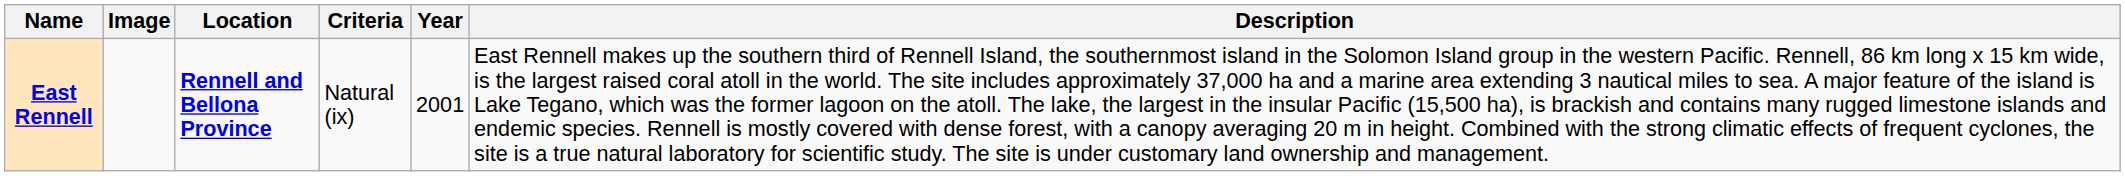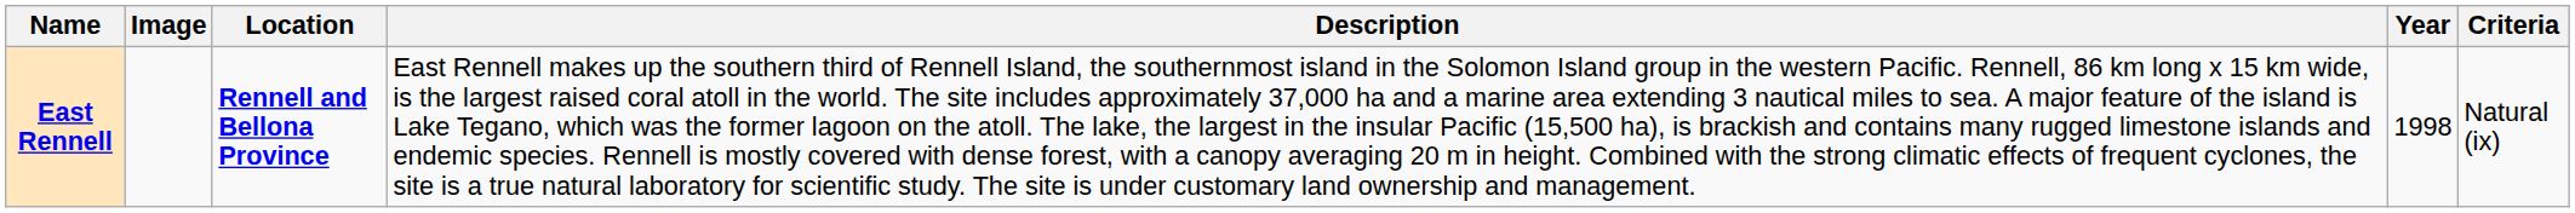columns swapped: Criteria <-> Description
East Rennell | Year: 2001 -> 1998
